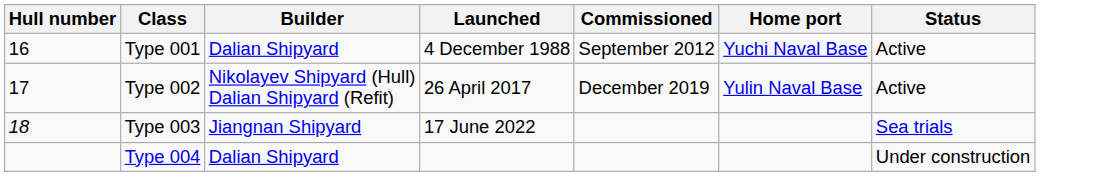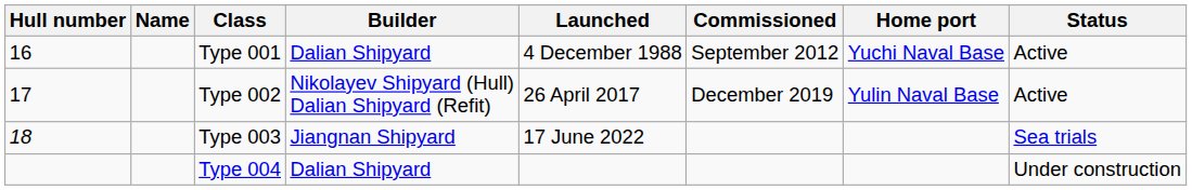+ column: Name
